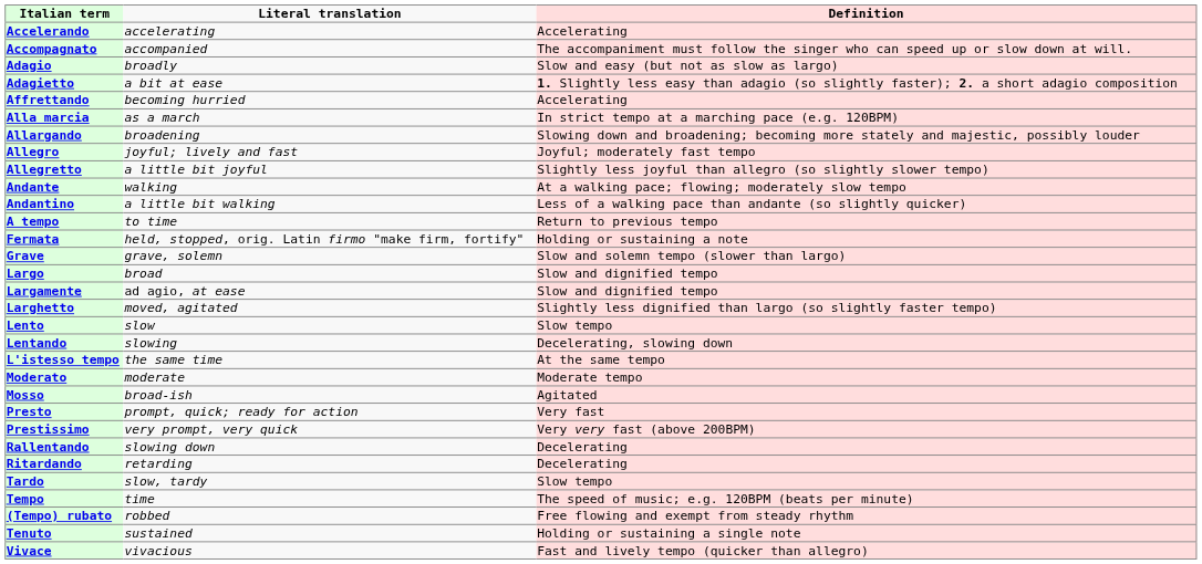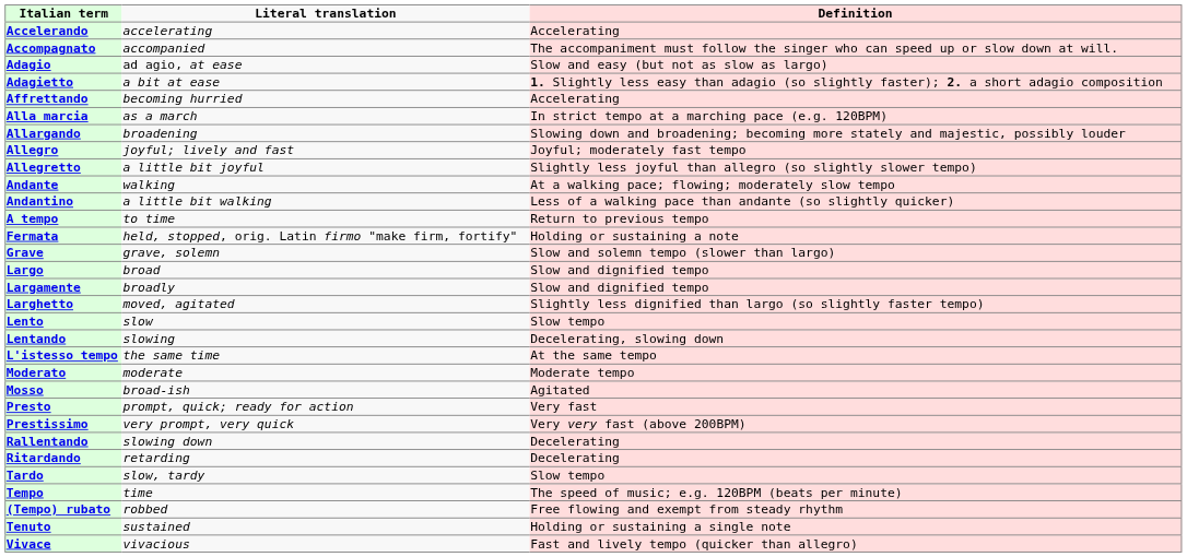Adagio | Literal translation: broadly -> ad agio, at ease
Largamente | Literal translation: ad agio, at ease -> broadly
